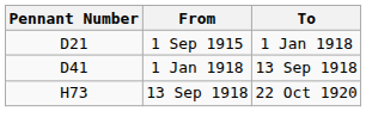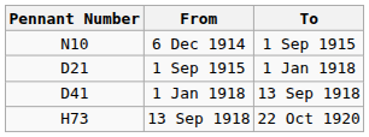+ row: N10 | 6 Dec 1914 | 1 Sep 1915
